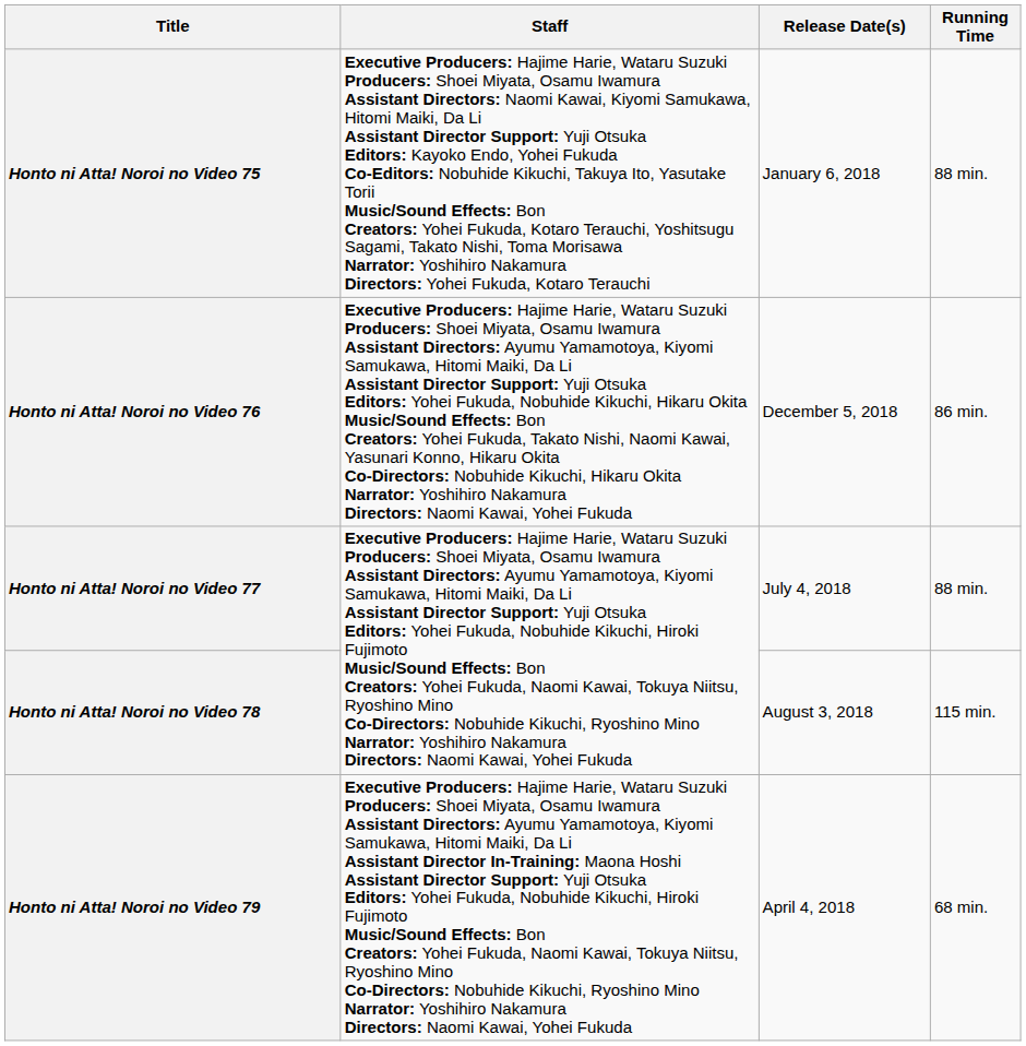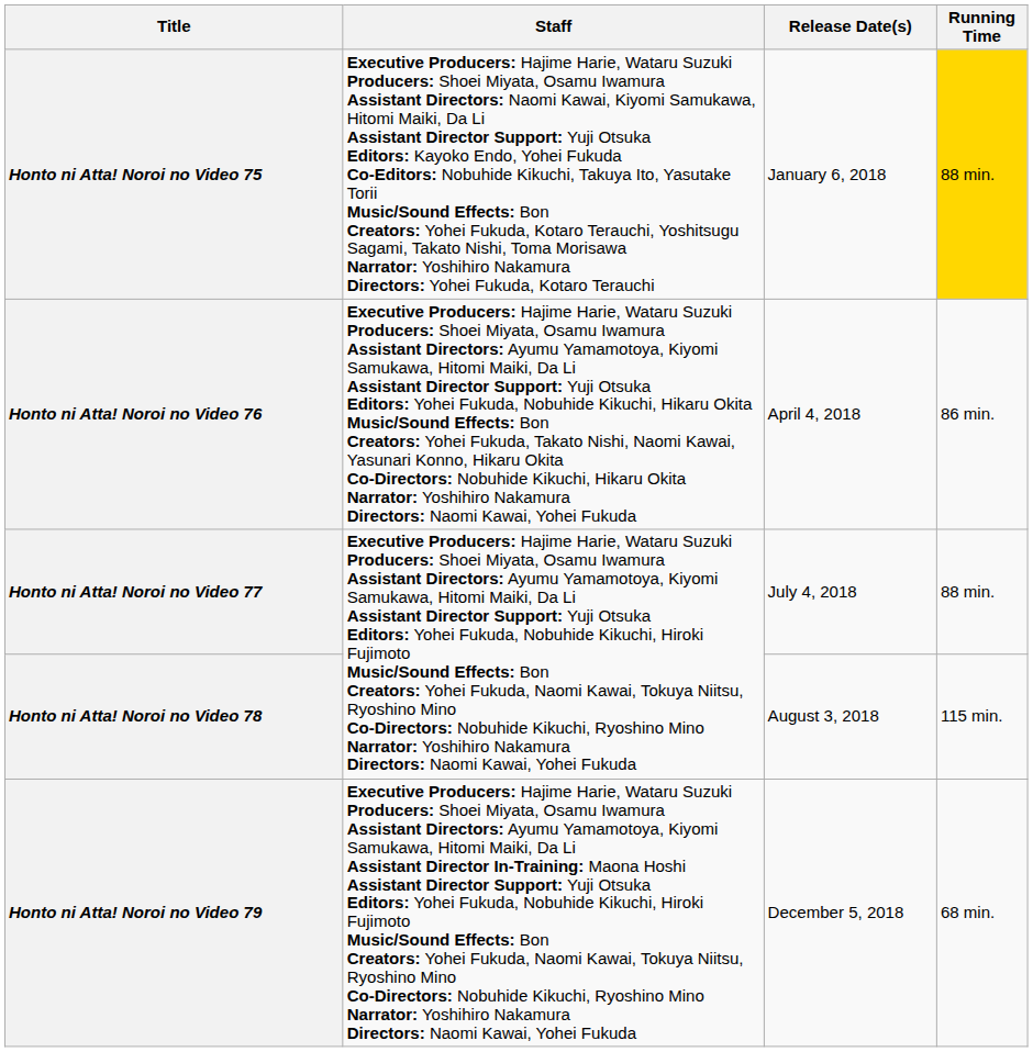Honto ni Atta! Noroi no Video 75 | Running Time: no background -> gold background
Honto ni Atta! Noroi no Video 76 | Release Date(s): December 5, 2018 -> April 4, 2018
Honto ni Atta! Noroi no Video 79 | Release Date(s): April 4, 2018 -> December 5, 2018
